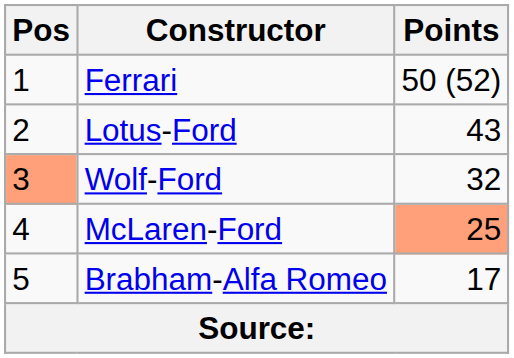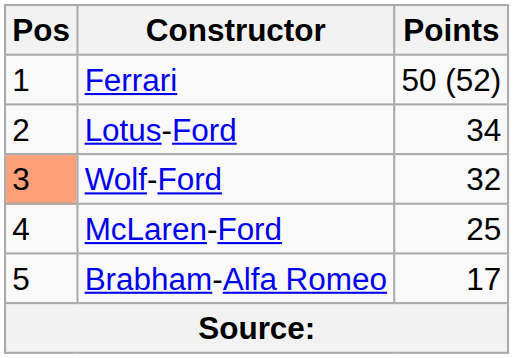Lotus-Ford | Points: 43 -> 34
McLaren-Ford | Points: lightsalmon background -> no background
